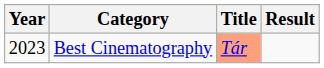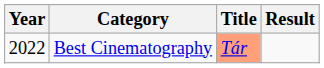Best Cinematography | Year: 2023 -> 2022
